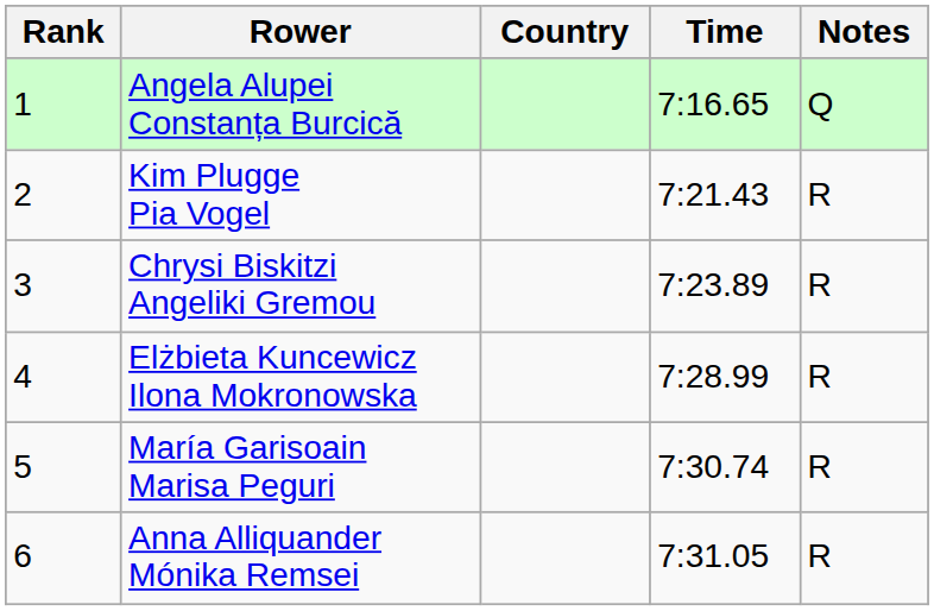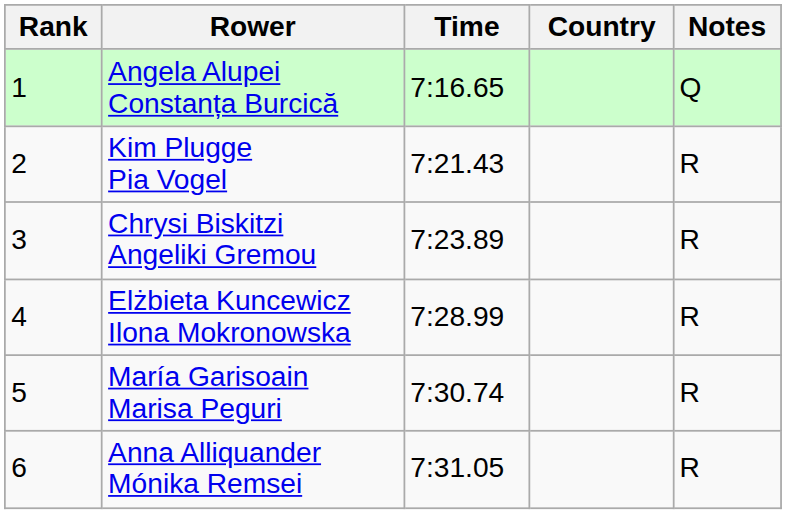columns swapped: Country <-> Time
